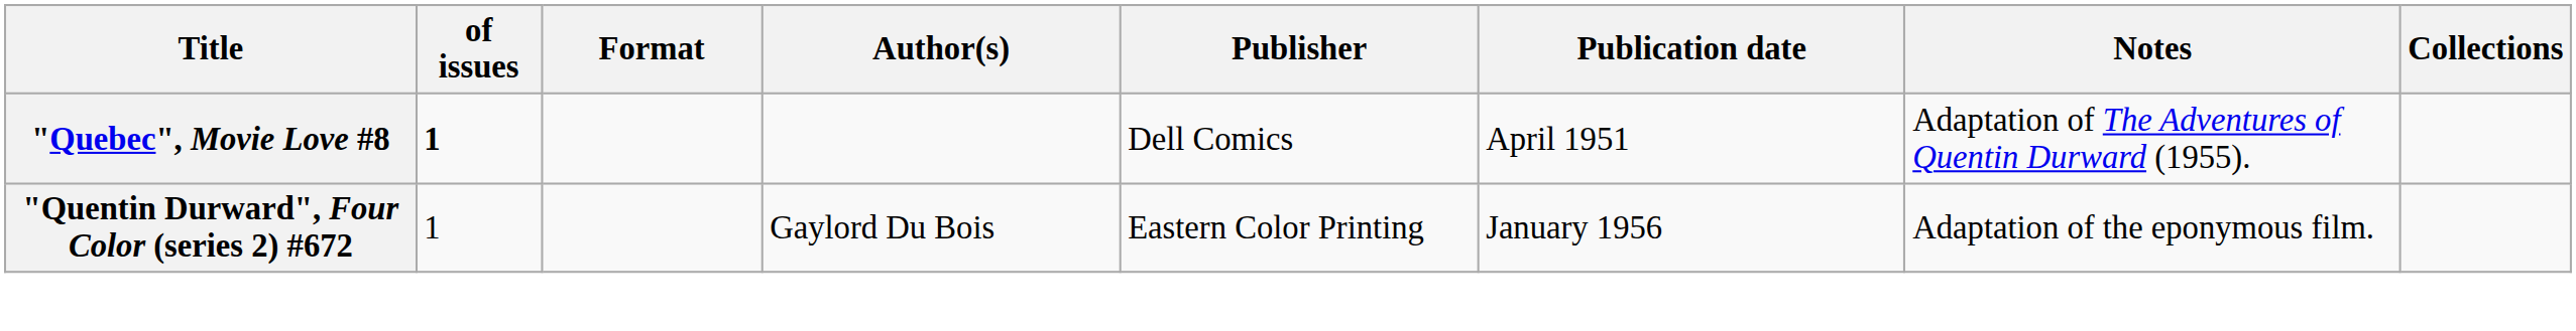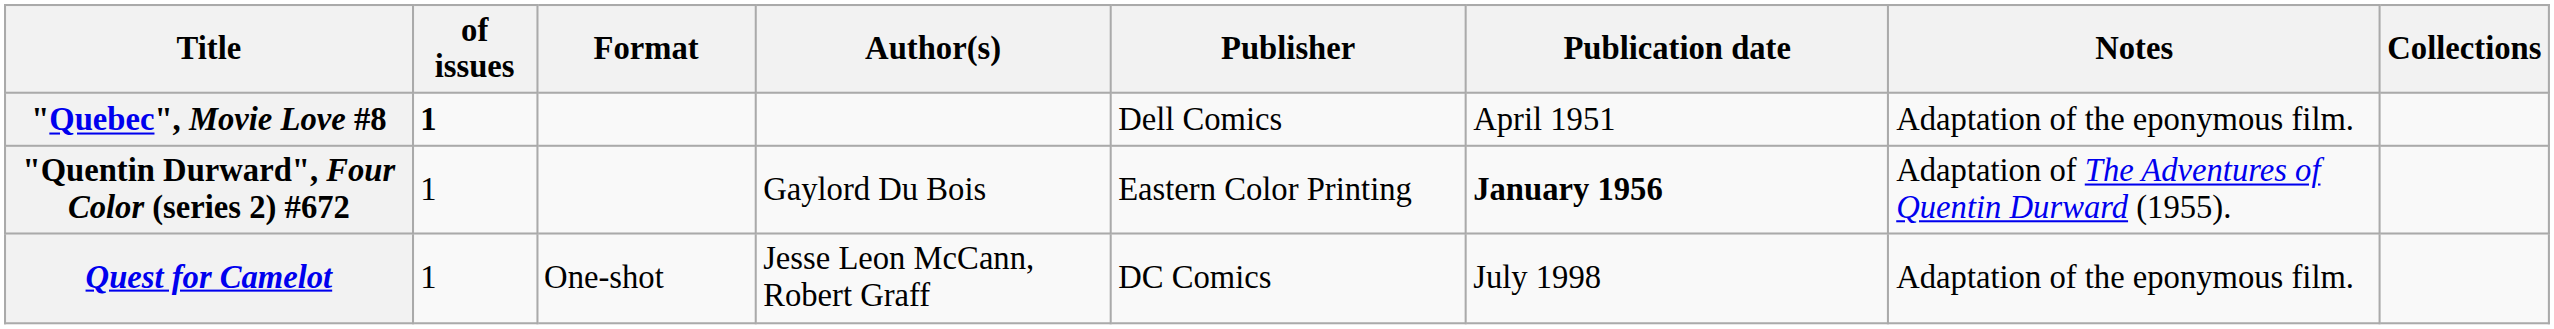"Quebec", Movie Love #8 | Notes: Adaptation of The Adventures of Quentin Durward (1955). -> Adaptation of the eponymous film.
"Quentin Durward", Four Color (series 2) #672 | Publication date: normal -> bold
"Quentin Durward", Four Color (series 2) #672 | Notes: Adaptation of the eponymous film. -> Adaptation of The Adventures of Quentin Durward (1955).
+ row: Quest for Camelot | 1 | One-shot | Jesse Leon McCann, Robert Graff | DC Comics | July 1998 | Adaptation of the eponymous film.
